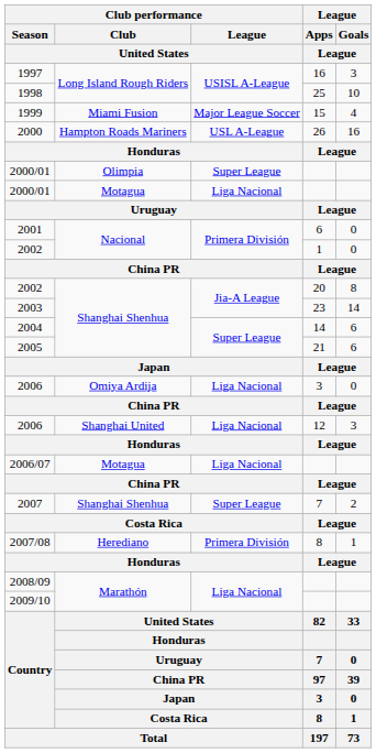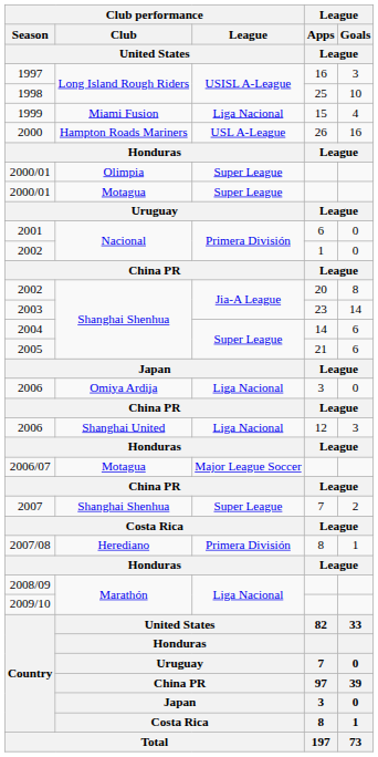1999 | Club performance / League / United States: Major League Soccer -> Liga Nacional
2000/01 / Motagua | Club performance / League / United States: Liga Nacional -> Super League
2006/07 | Club performance / League / United States: Liga Nacional -> Major League Soccer
